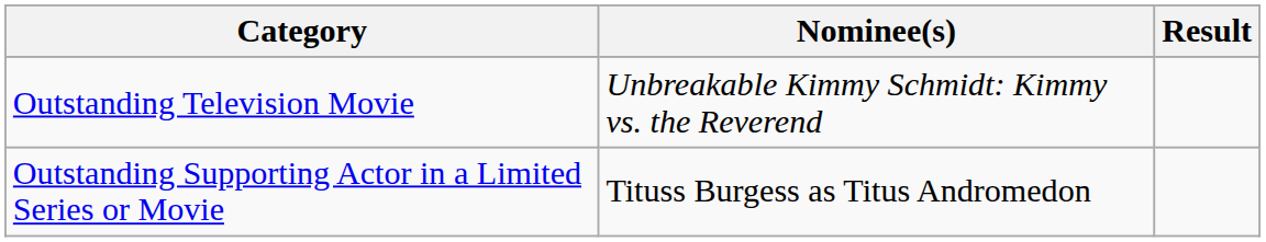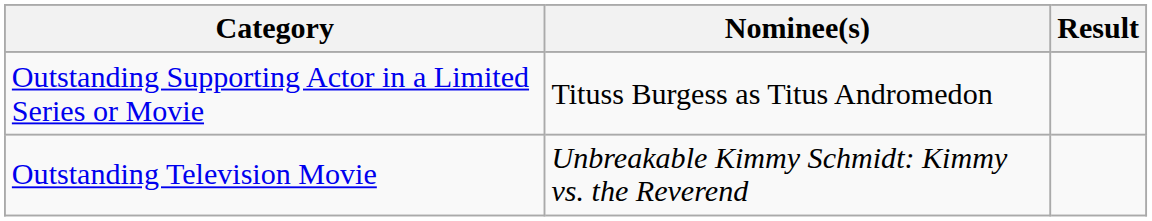rows swapped: Outstanding Television Movie <-> Outstanding Supporting Actor in a Limited Series or Movie
